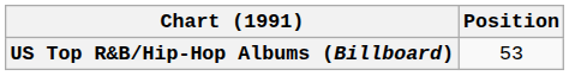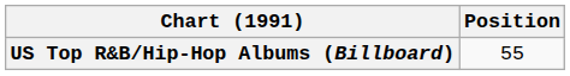US Top R&B/Hip-Hop Albums (Billboard) | Position: 53 -> 55
